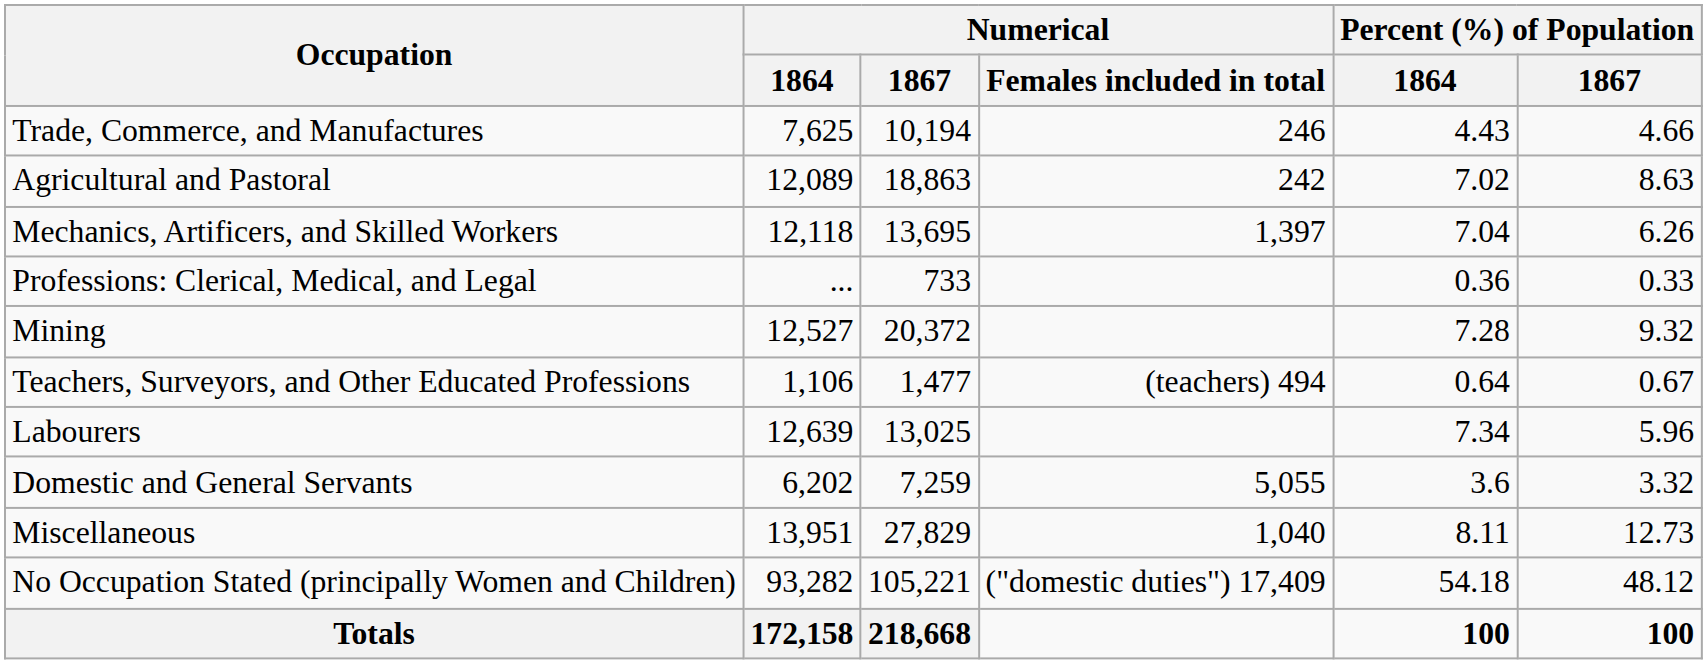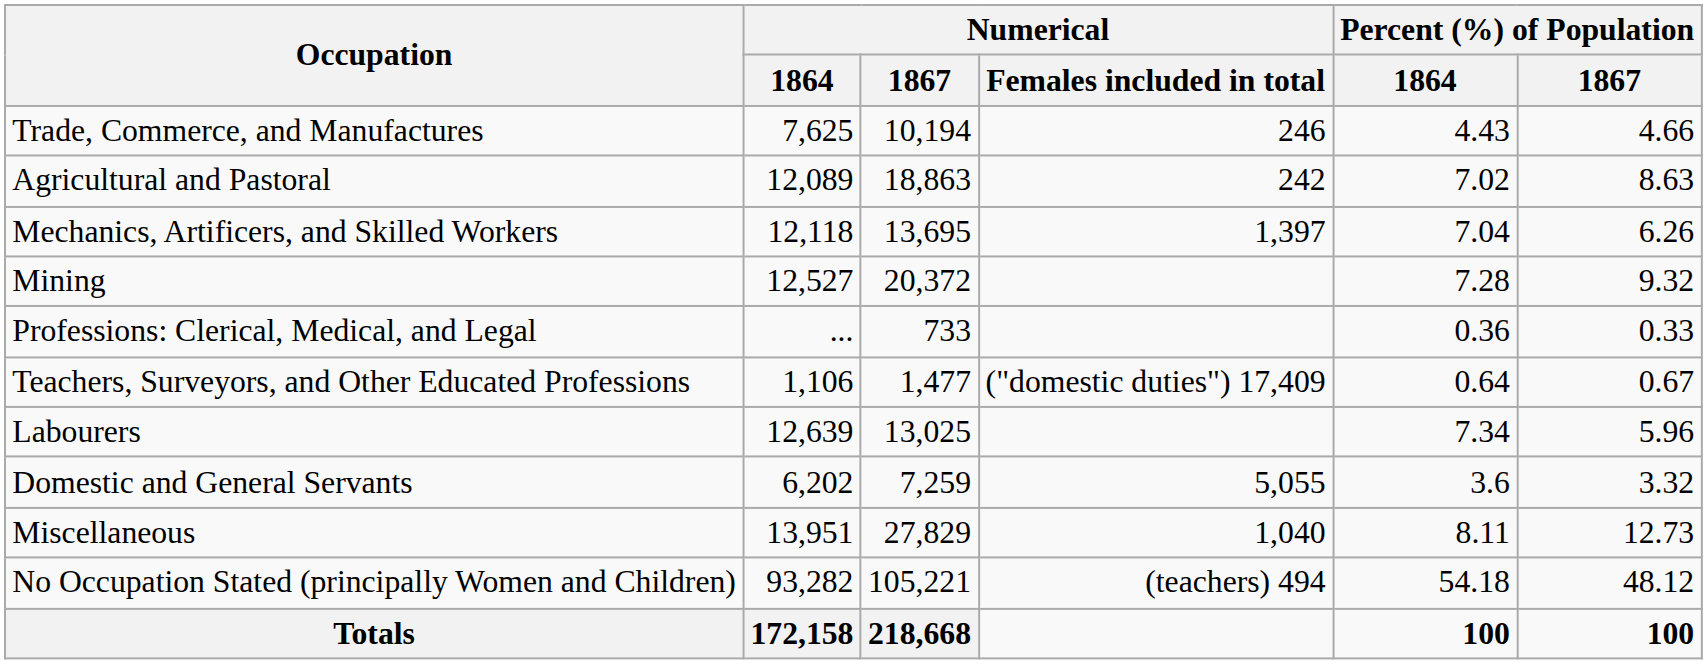rows swapped: Mining <-> Professions: Clerical, Medical, and Legal
Teachers, Surveyors, and Other Educated Professions | Numerical / Females included in total: (teachers) 494 -> ("domestic duties") 17,409
No Occupation Stated (principally Women and Children) | Numerical / Females included in total: ("domestic duties") 17,409 -> (teachers) 494
